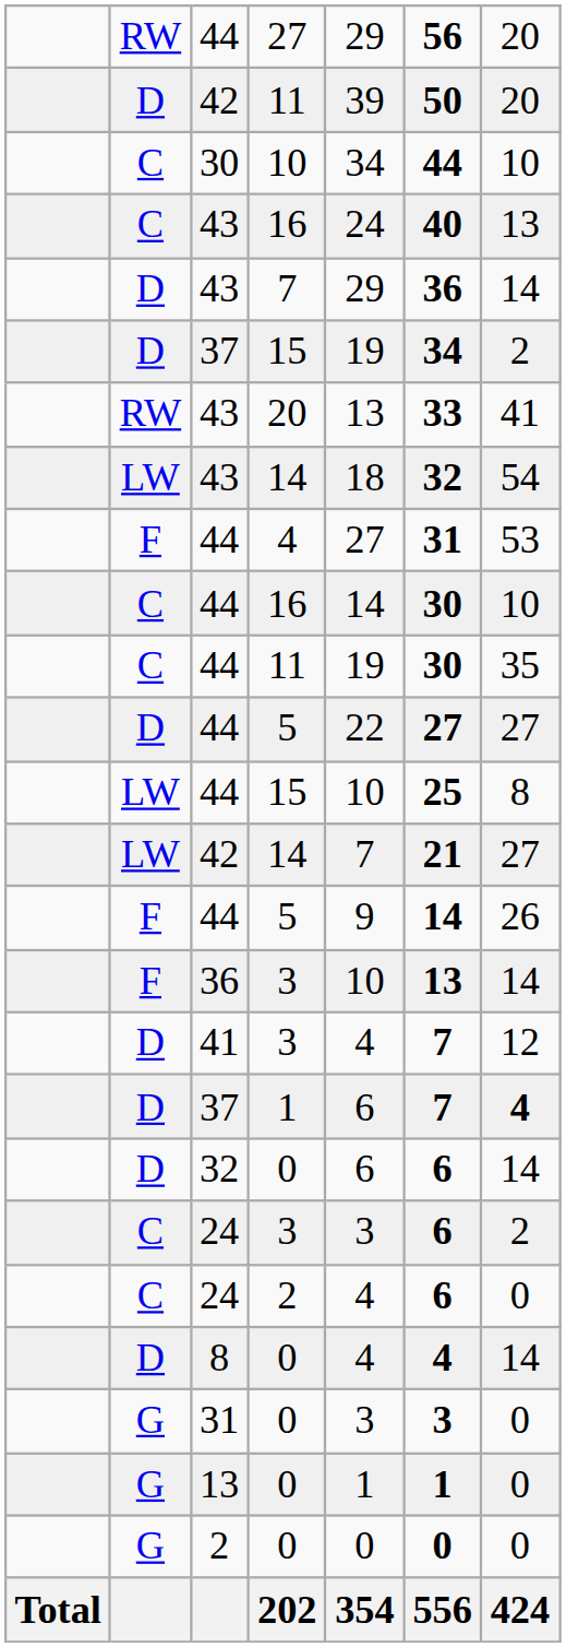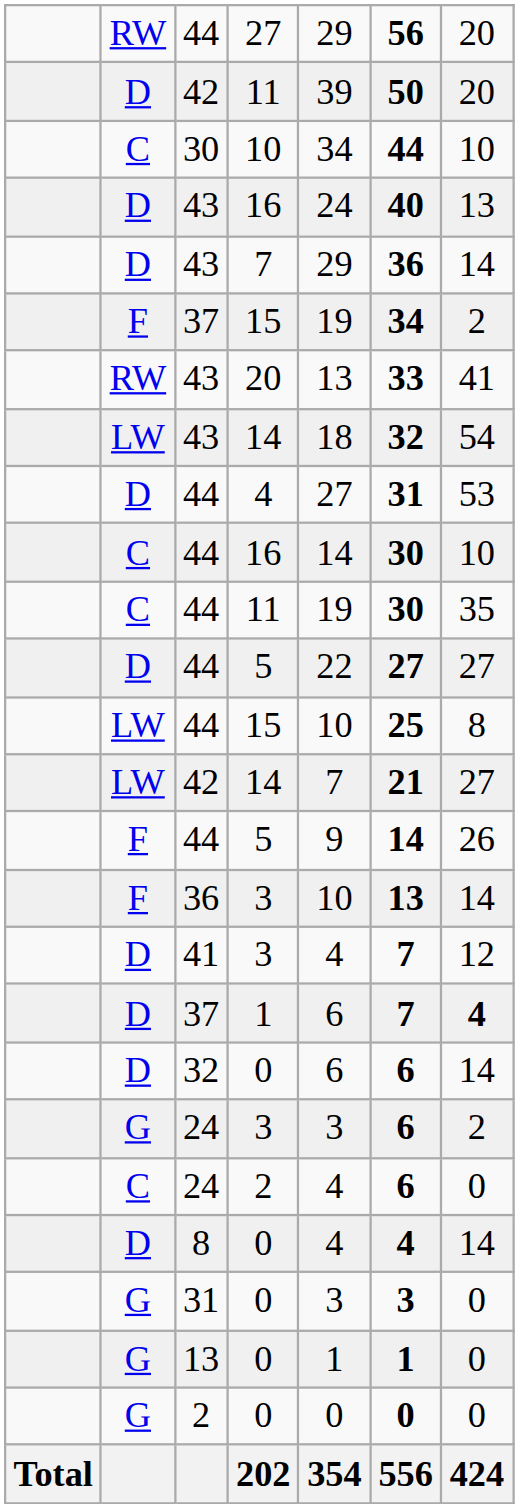43 / 16 | column 2: C -> D
37 / 15 | column 2: D -> F
44 / 4 | column 2: F -> D
24 / 3 | column 2: C -> G
